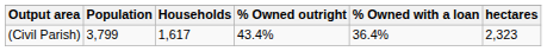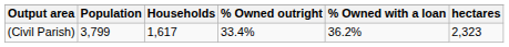(Civil Parish) | % Owned outright: 43.4% -> 33.4%
(Civil Parish) | % Owned with a loan: 36.4% -> 36.2%
